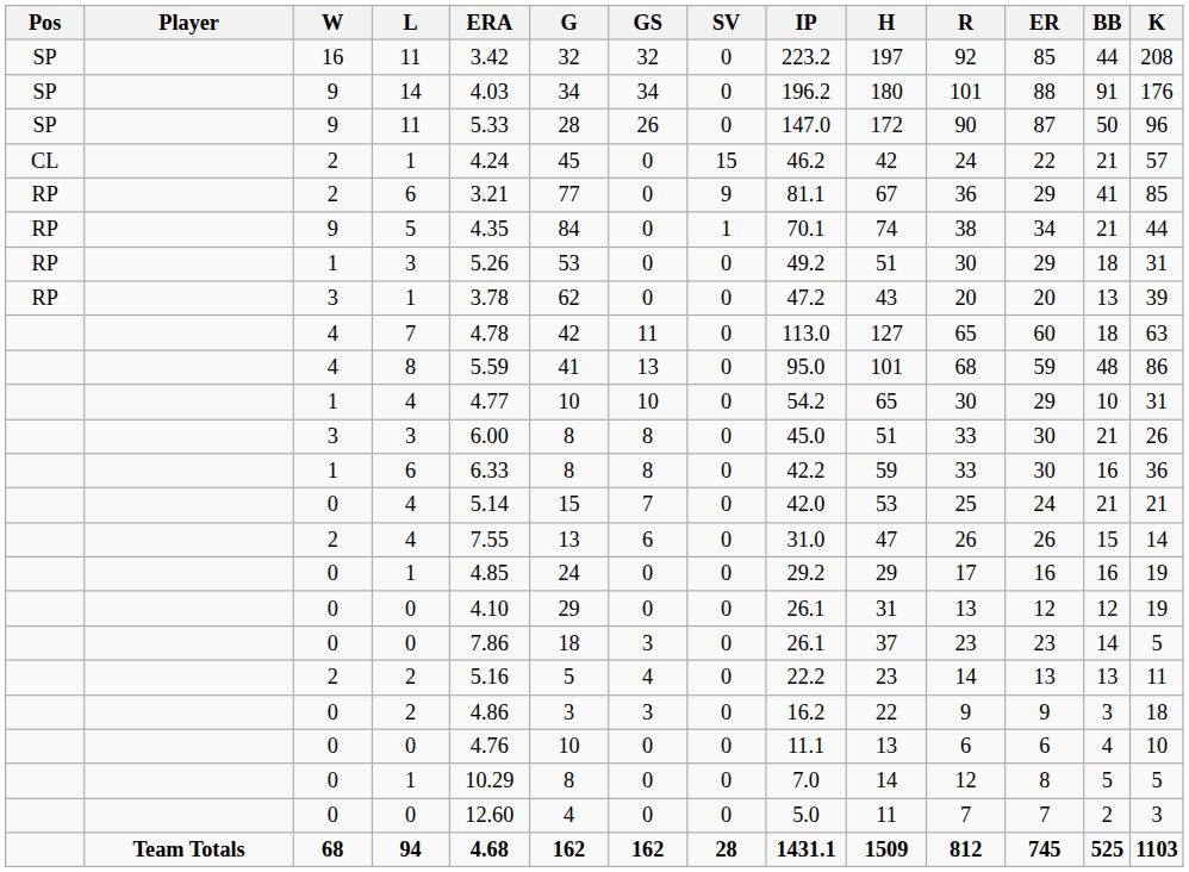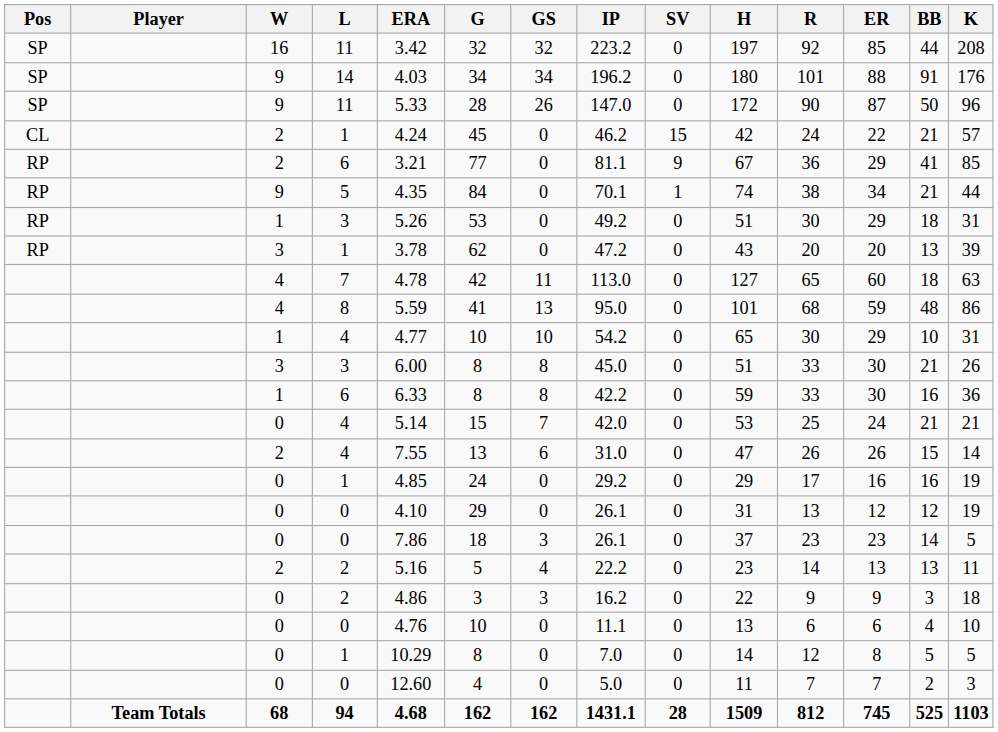columns swapped: SV <-> IP
